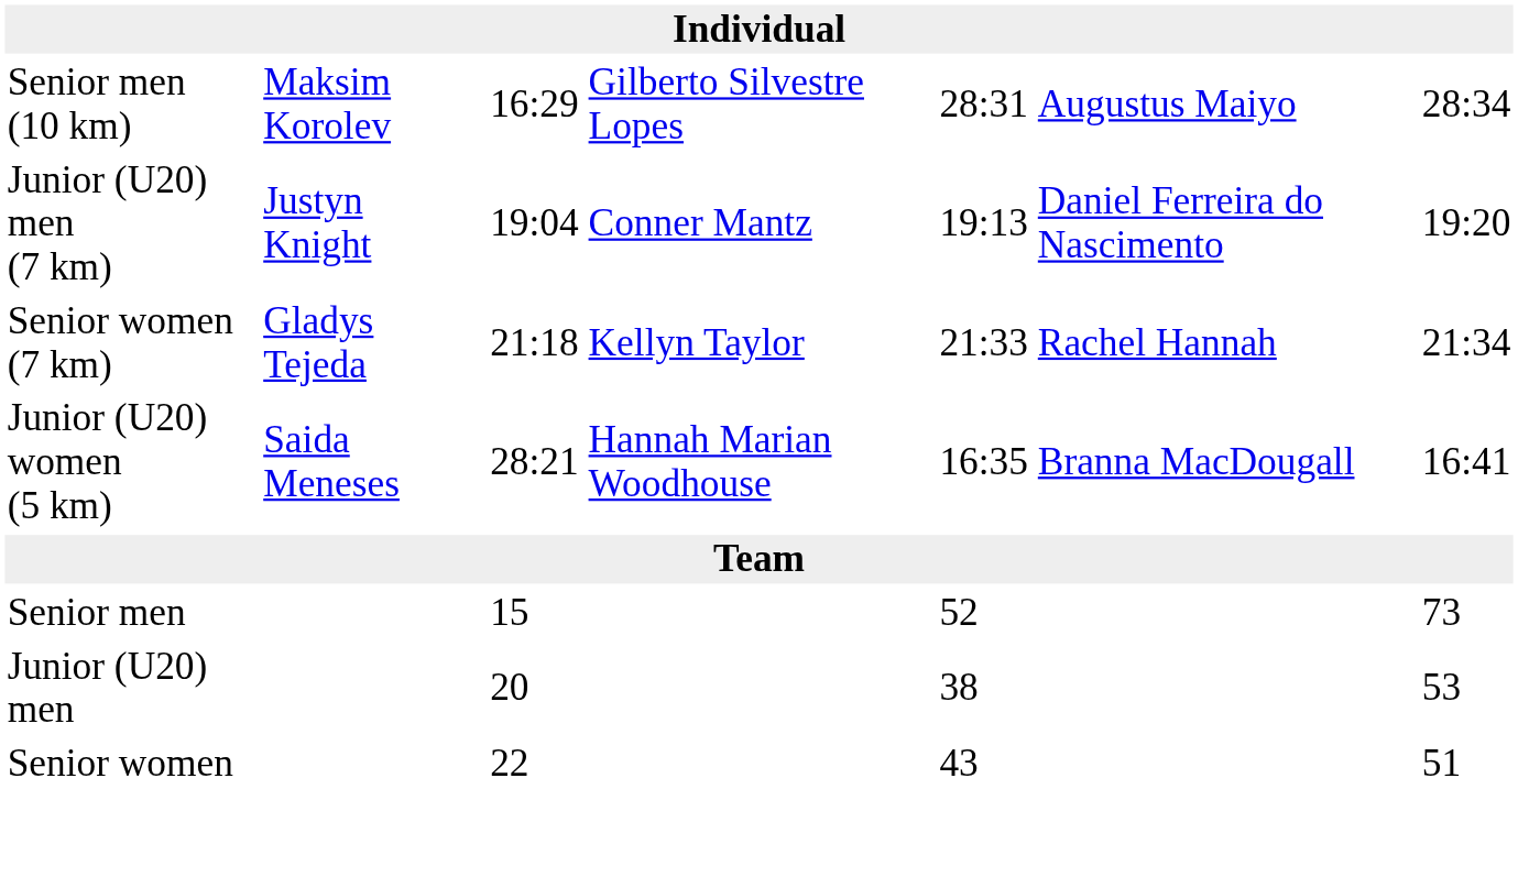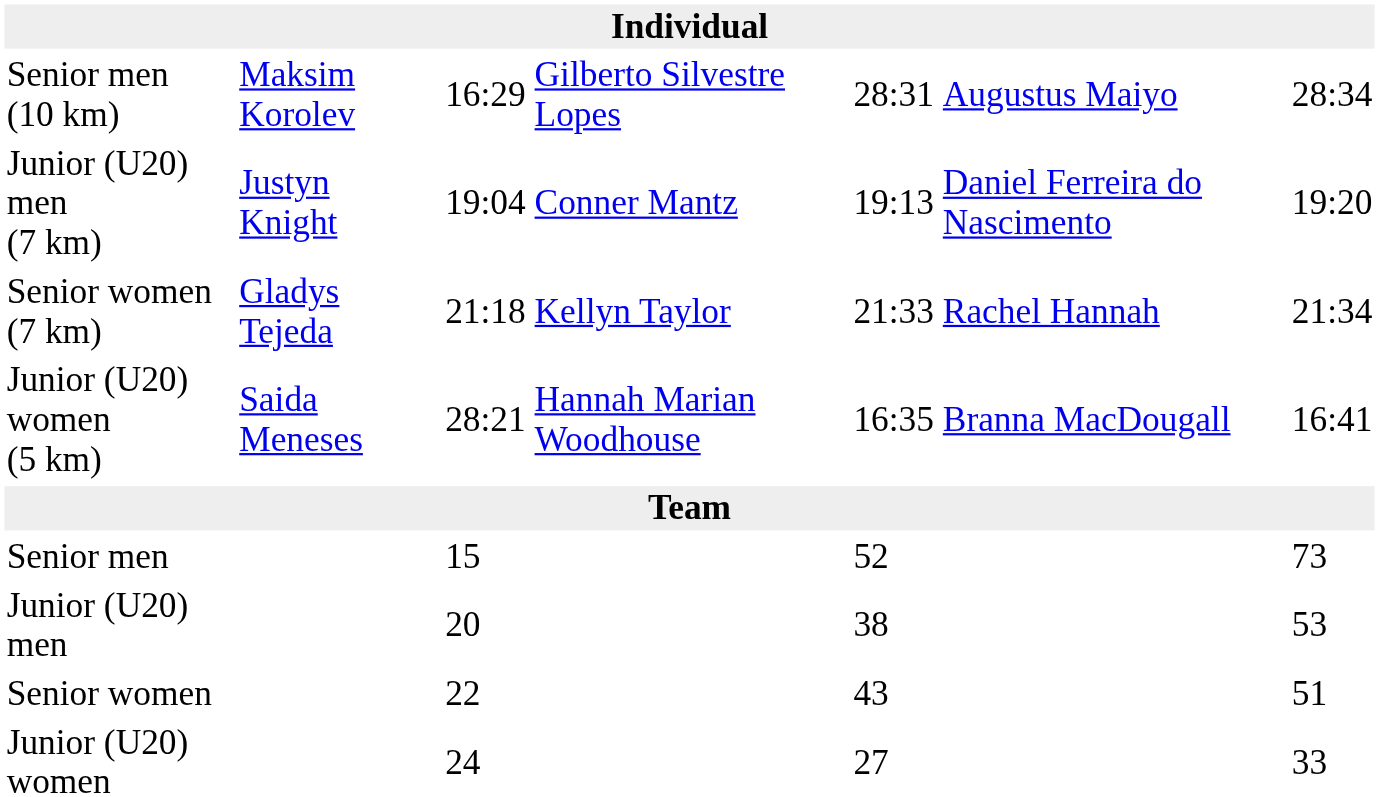+ row: Junior (U20) women | 24 | 27 | 33
